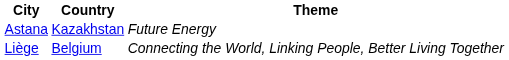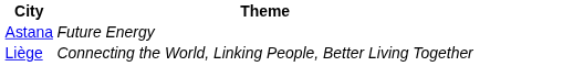- column: Country | Kazakhstan | Belgium
